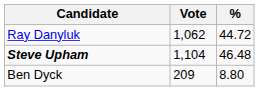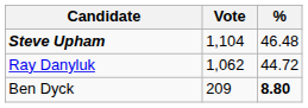rows swapped: Steve Upham <-> Ray Danyluk
Ben Dyck | %: normal -> bold
